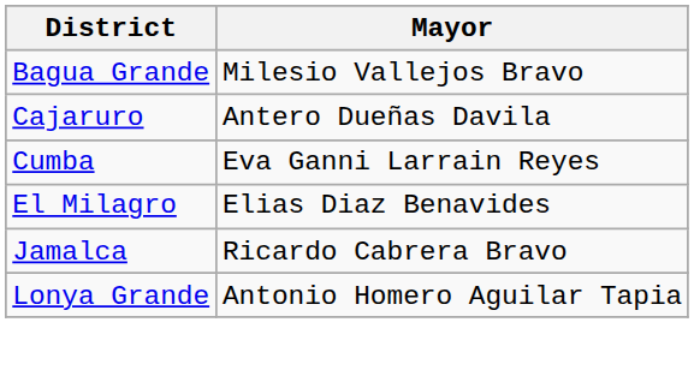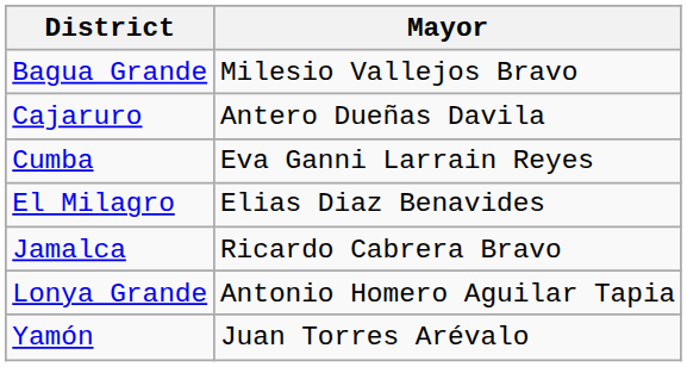+ row: Yamón | Juan Torres Arévalo
